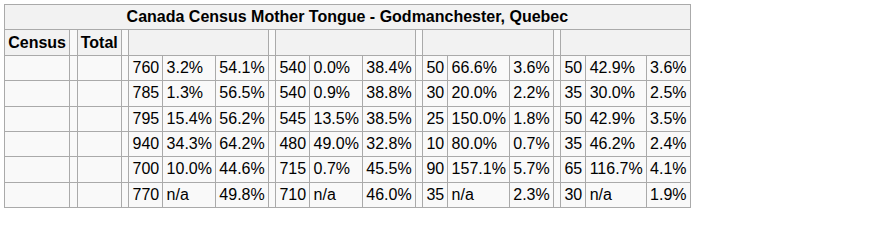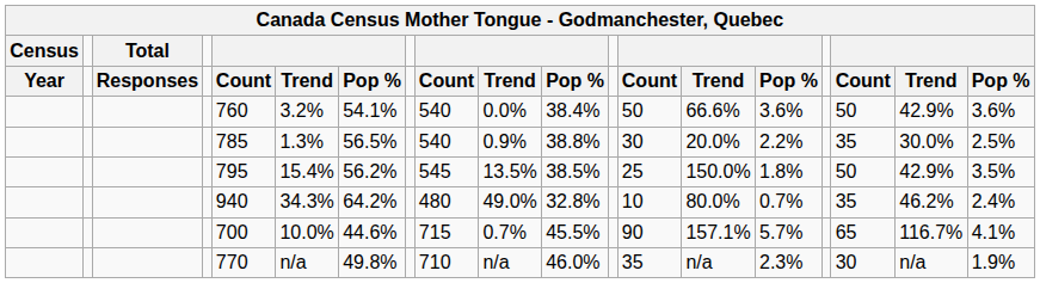+ row: Year | Responses | Count | Trend | Pop % | Count | Trend | Pop % | Count | Trend | Pop % | Count | Trend | Pop %
